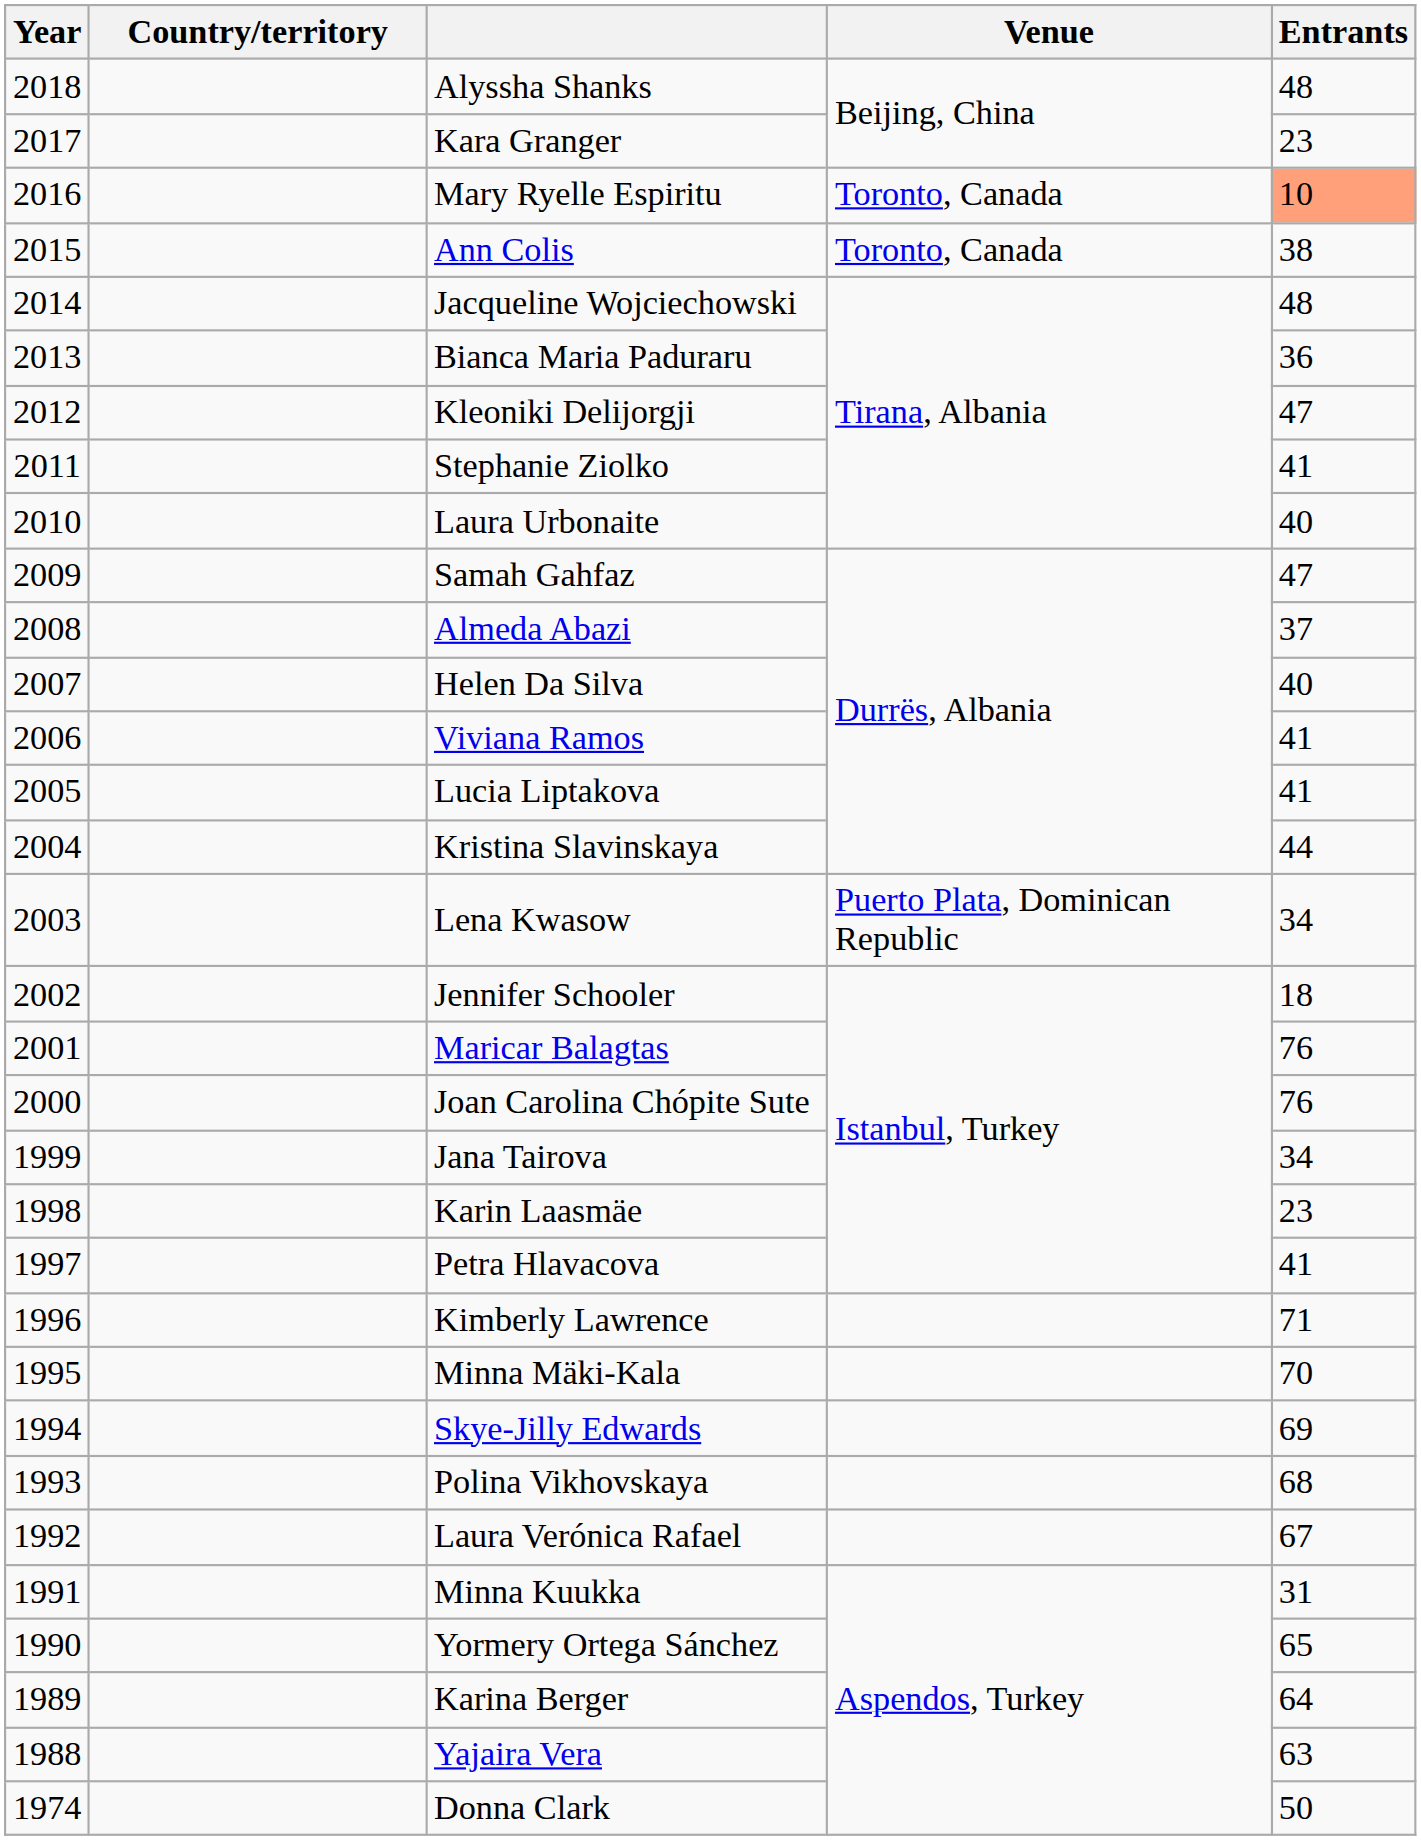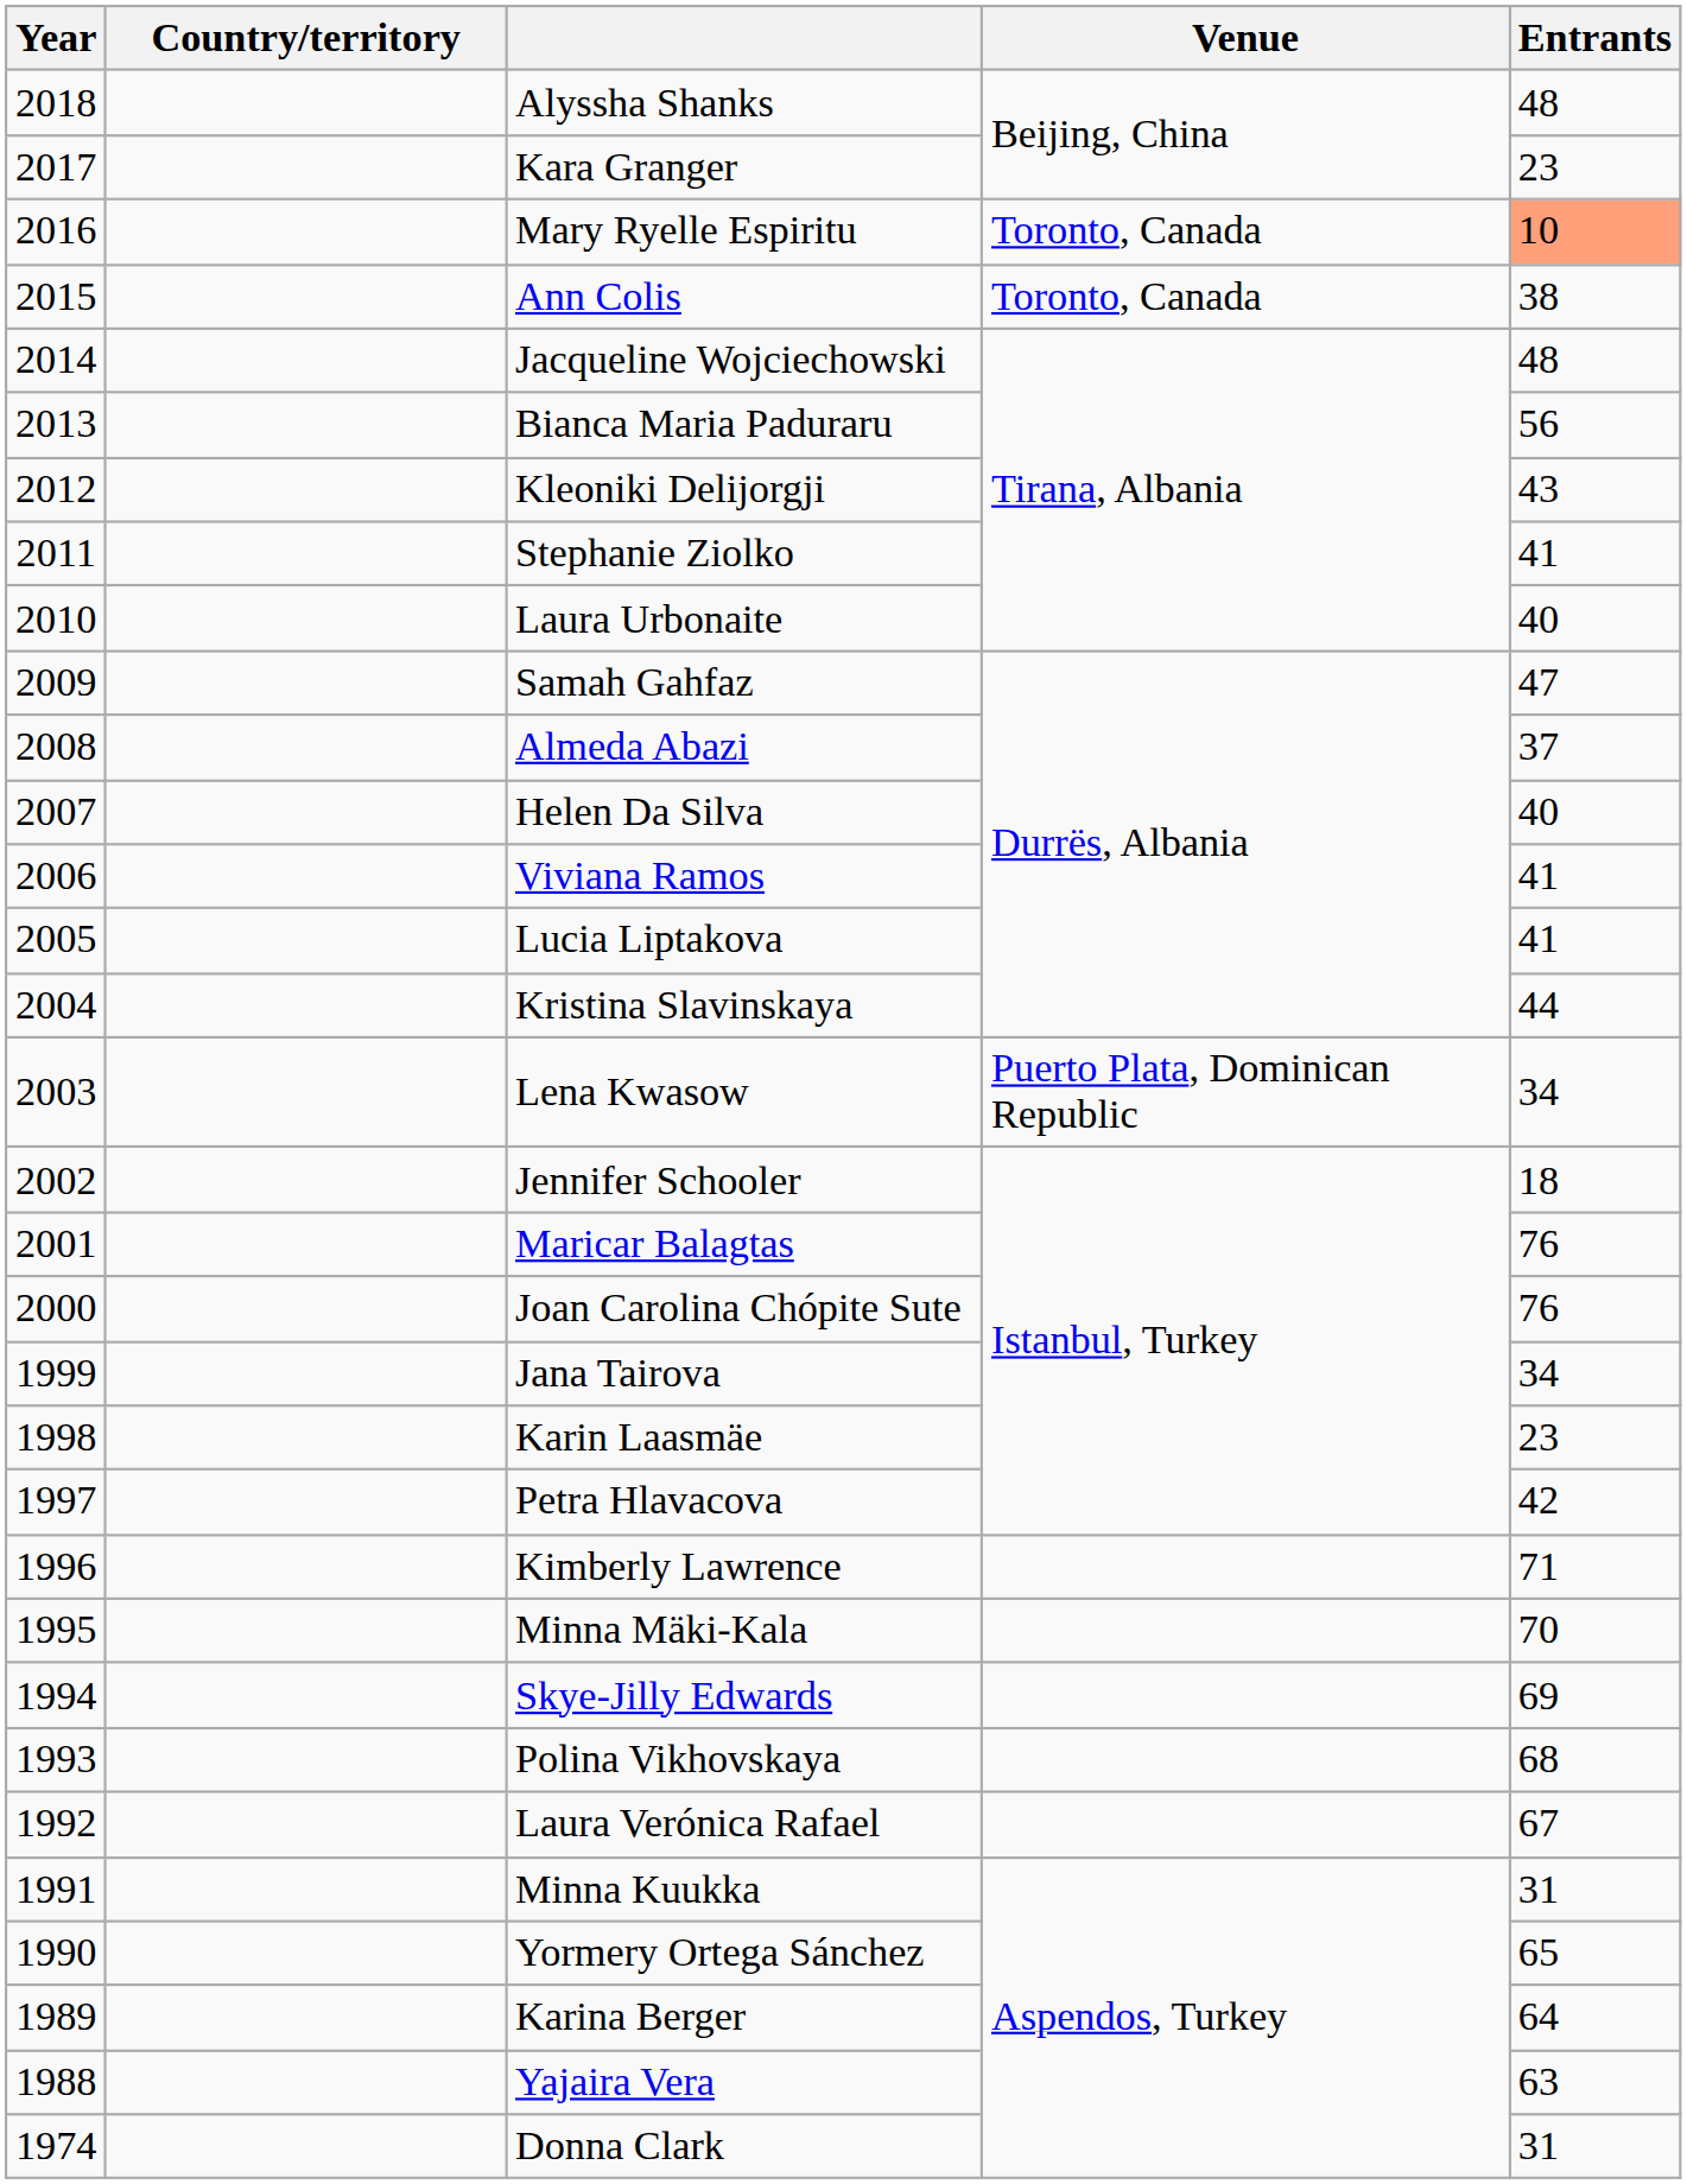Bianca Maria Paduraru | Entrants: 36 -> 56
Kleoniki Delijorgji | Entrants: 47 -> 43
Petra Hlavacova | Entrants: 41 -> 42
Donna Clark | Entrants: 50 -> 31
